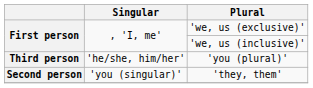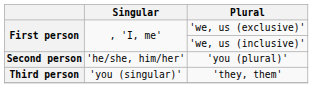'you (plural)' | column 1: Third person -> Second person
'they, them' | column 1: Second person -> Third person
